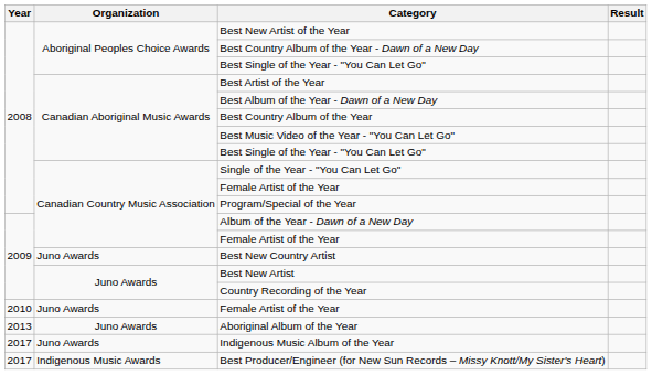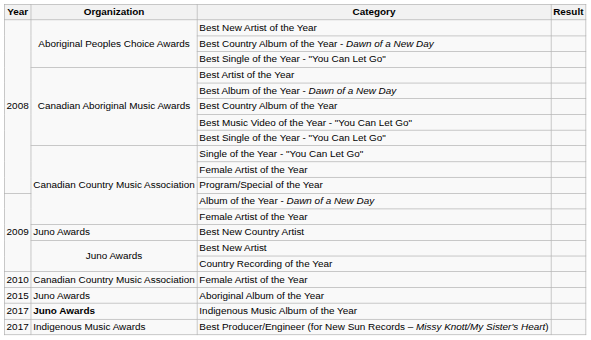2010 / Female Artist of the Year | Organization: Juno Awards -> Canadian Country Music Association
- row: 2013 | Juno Awards | Aboriginal Album of the Year
+ row: 2015 | Juno Awards | Aboriginal Album of the Year
Indigenous Music Album of the Year | Organization: normal -> bold
